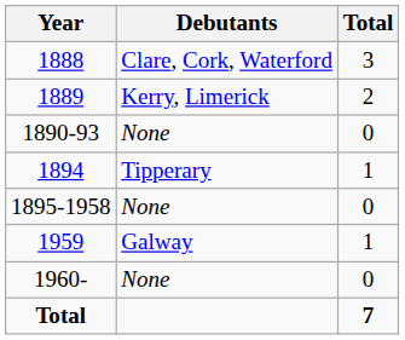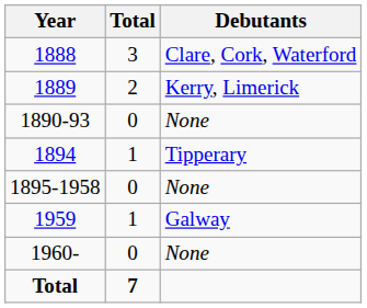columns swapped: Debutants <-> Total
